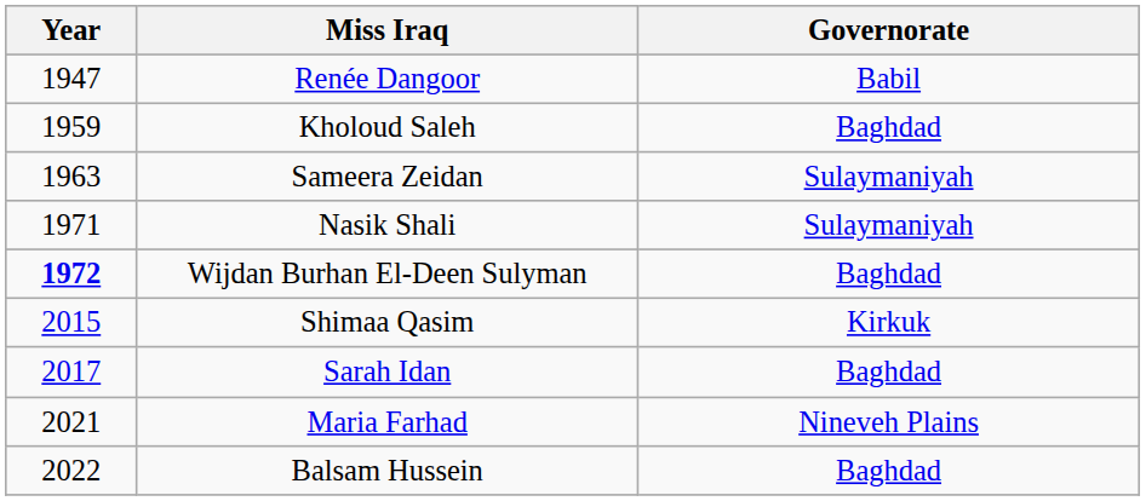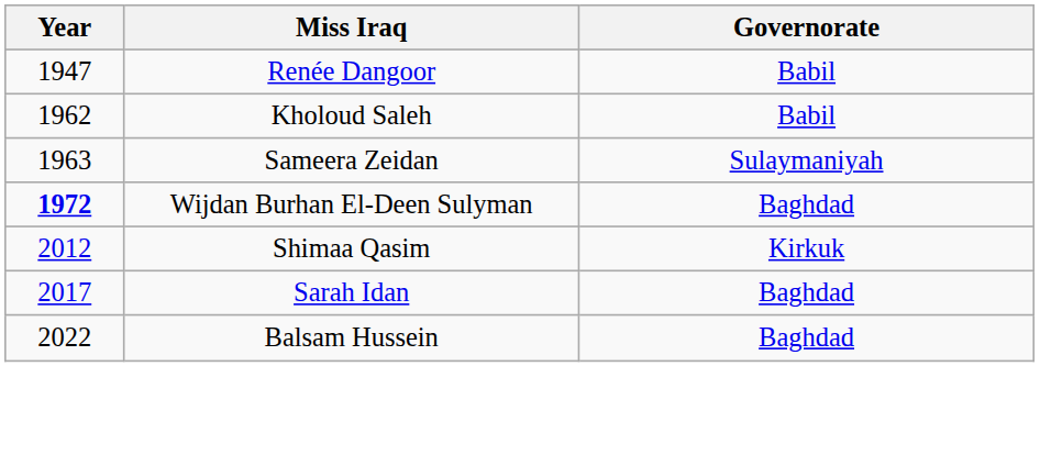Kholoud Saleh | Year: 1959 -> 1962
Kholoud Saleh | Governorate: Baghdad -> Babil
- row: 1971 | Nasik Shali | Sulaymaniyah
Shimaa Qasim | Year: 2015 -> 2012
- row: 2021 | Maria Farhad | Nineveh Plains
